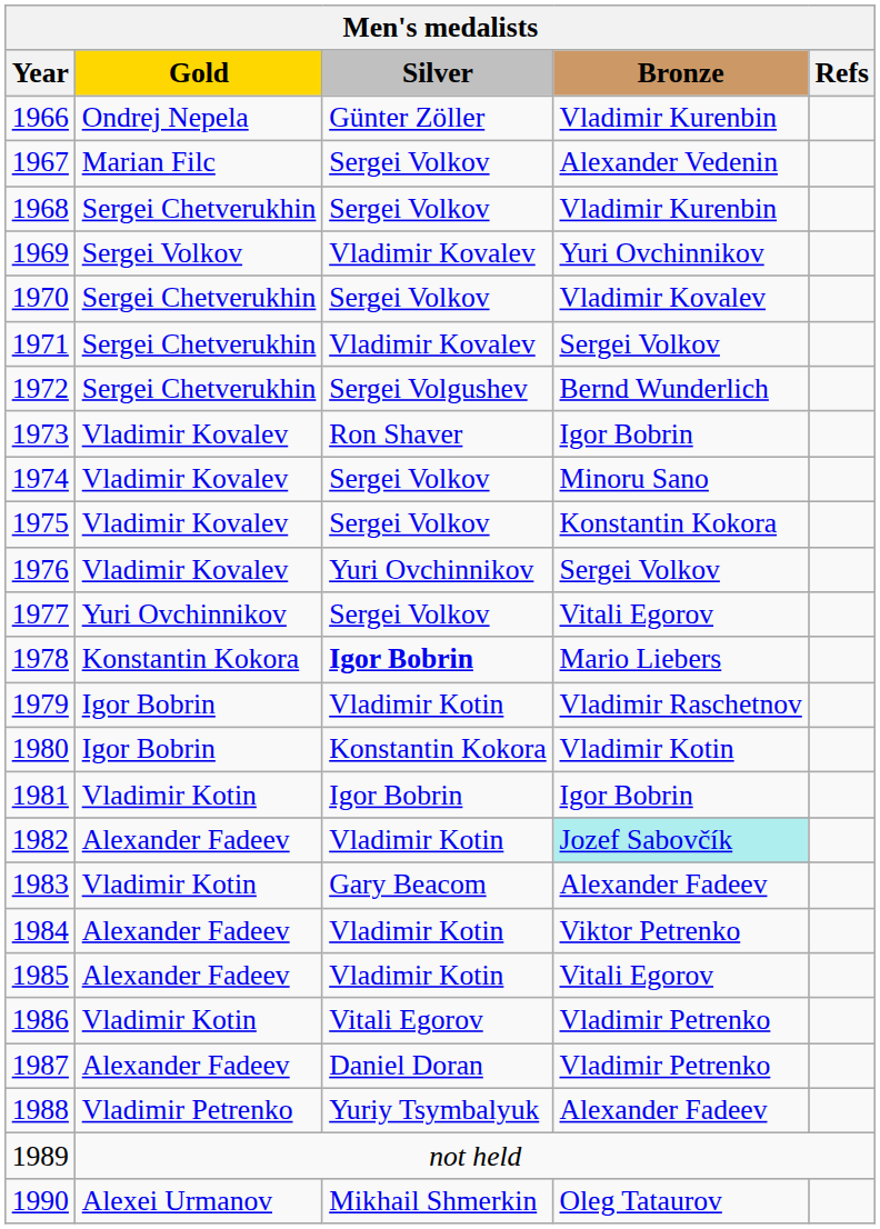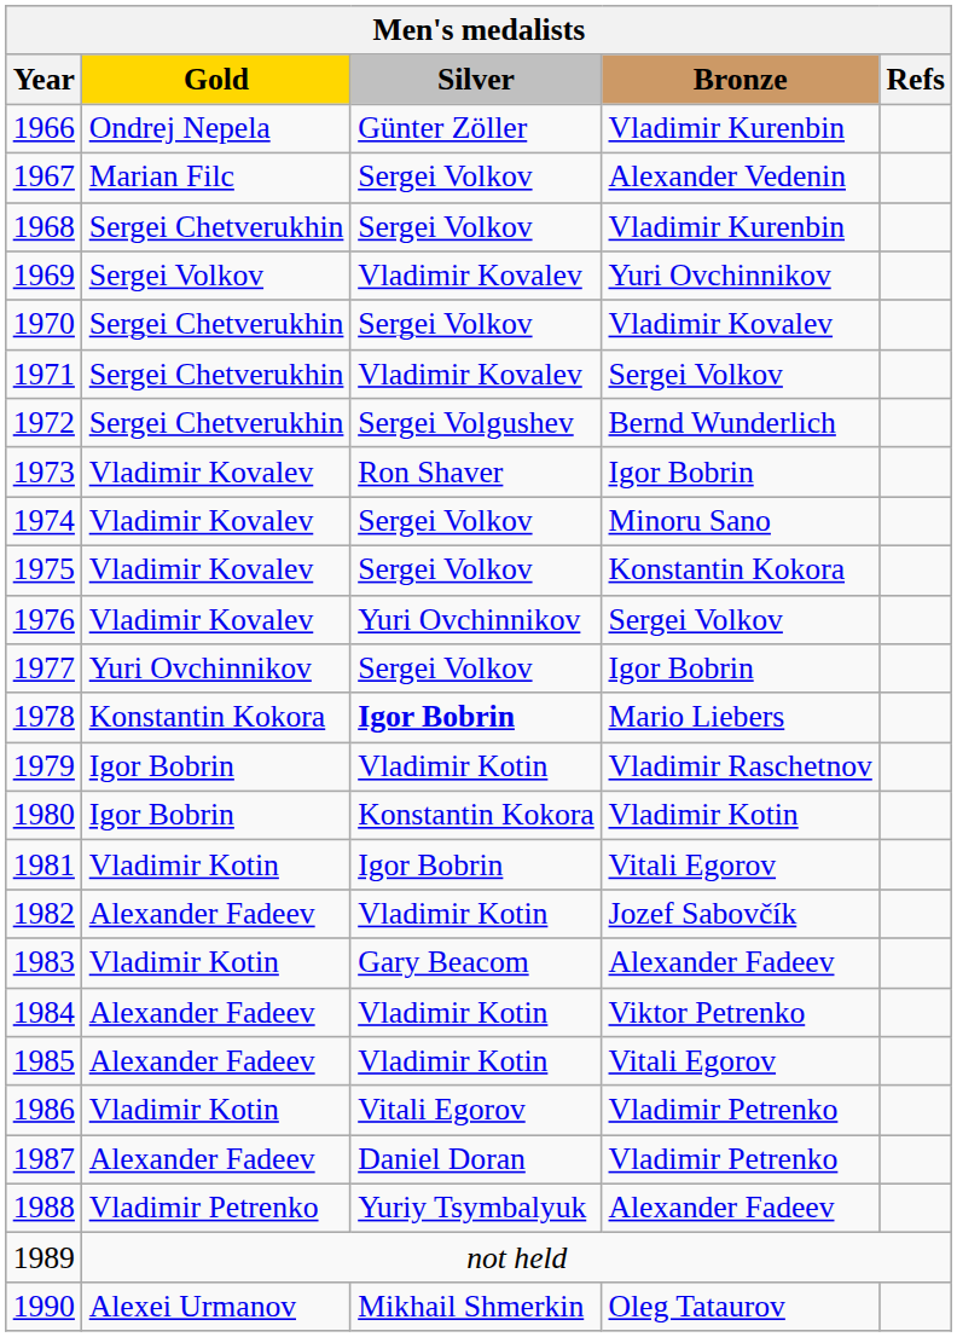1977 | Bronze: Vitali Egorov -> Igor Bobrin
1981 | Bronze: Igor Bobrin -> Vitali Egorov
1982 | Bronze: paleturquoise background -> no background
